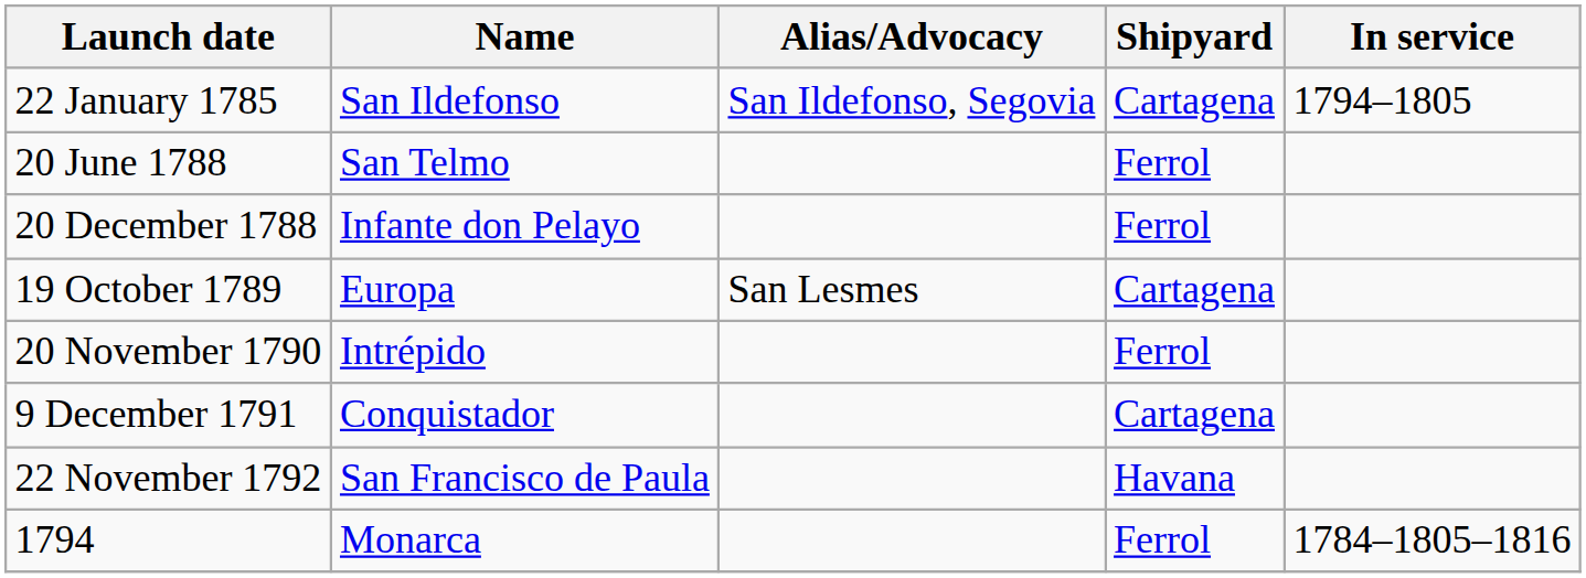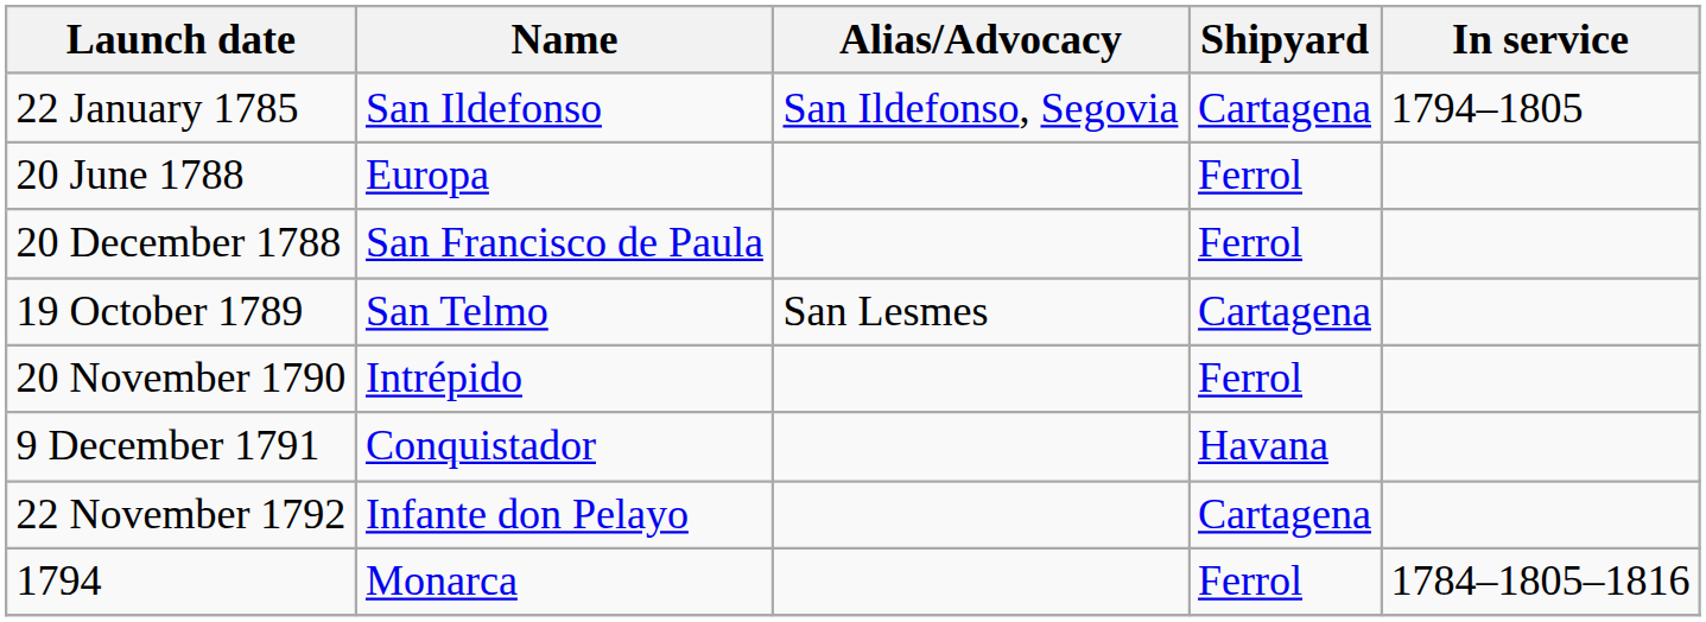20 June 1788 | Name: San Telmo -> Europa
20 December 1788 | Name: Infante don Pelayo -> San Francisco de Paula
19 October 1789 | Name: Europa -> San Telmo
9 December 1791 | Shipyard: Cartagena -> Havana
22 November 1792 | Name: San Francisco de Paula -> Infante don Pelayo
22 November 1792 | Shipyard: Havana -> Cartagena
